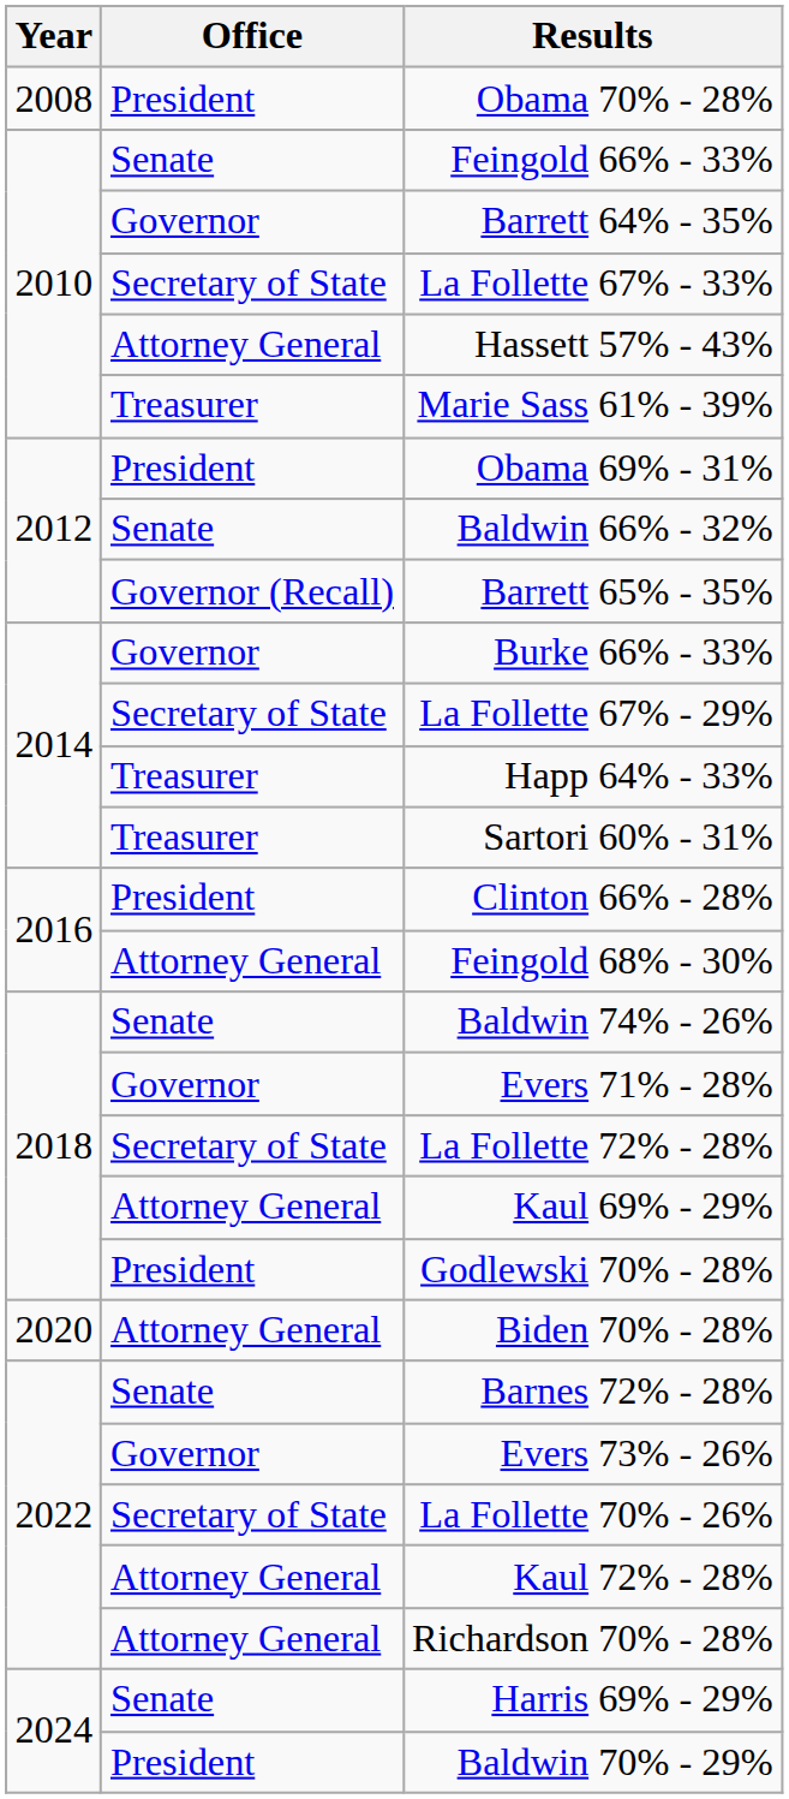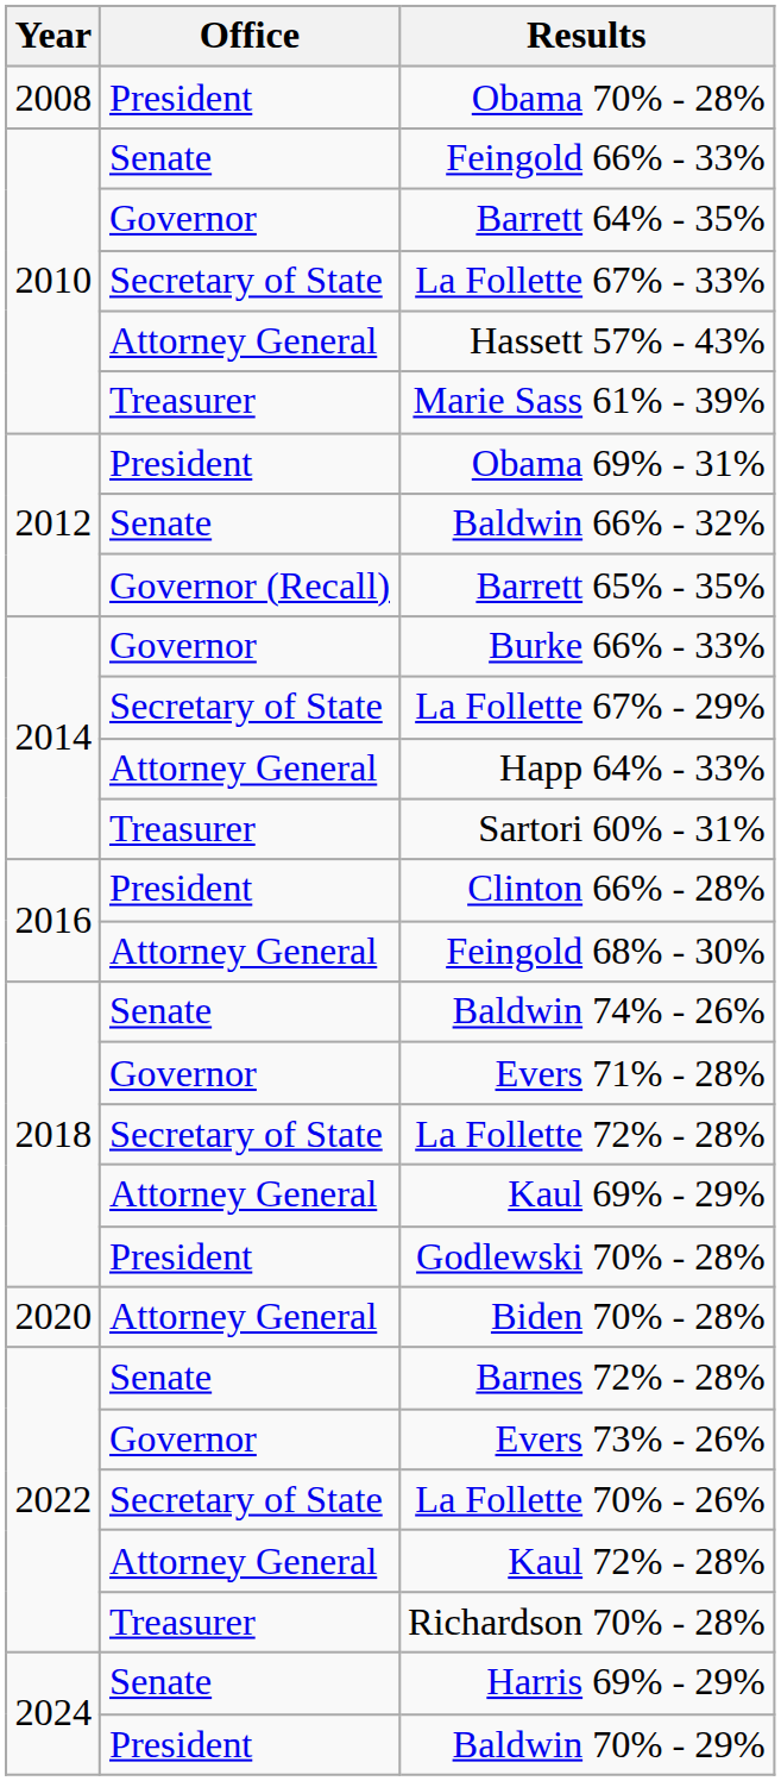Happ 64% - 33% | Office: Treasurer -> Attorney General
Richardson 70% - 28% | Office: Attorney General -> Treasurer
